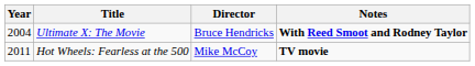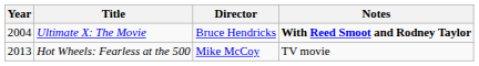Hot Wheels: Fearless at the 500 | Year: 2011 -> 2013
Hot Wheels: Fearless at the 500 | Notes: bold -> normal
